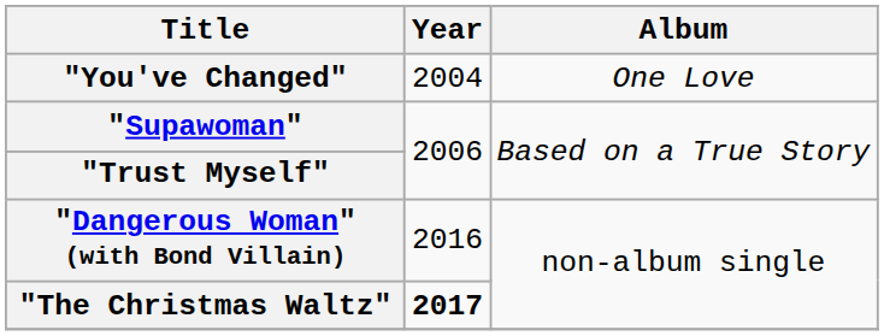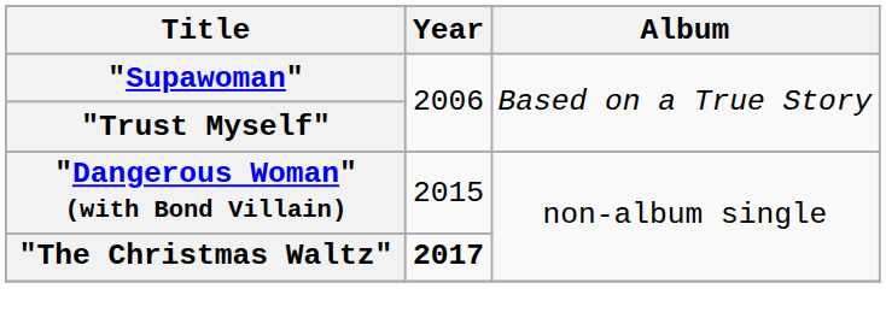- row: "You've Changed" | 2004 | One Love
"Dangerous Woman" (with Bond Villain) | Year: 2016 -> 2015
